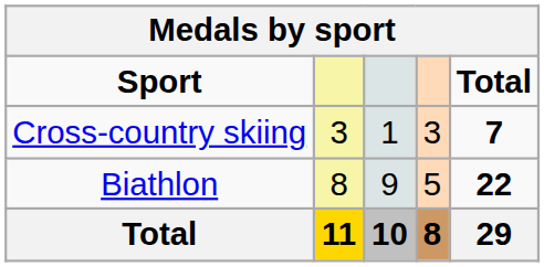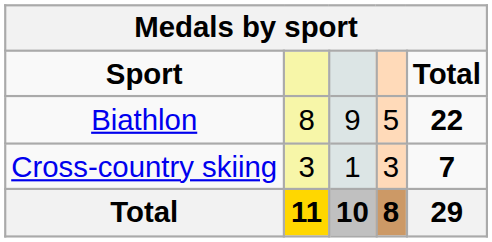rows swapped: Biathlon <-> Cross-country skiing
